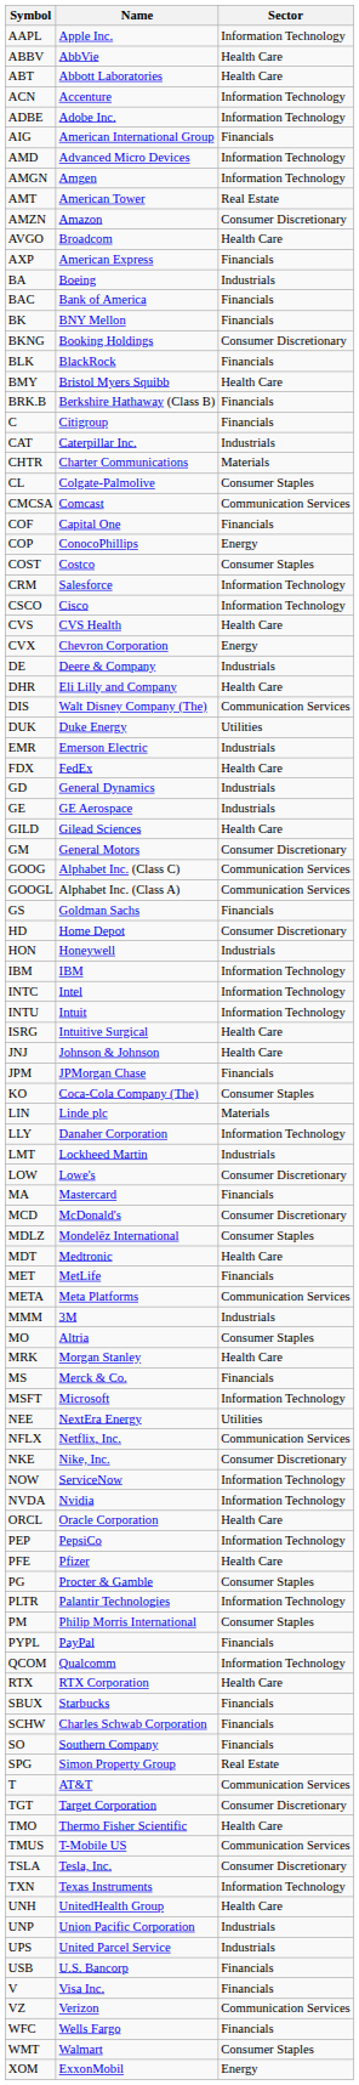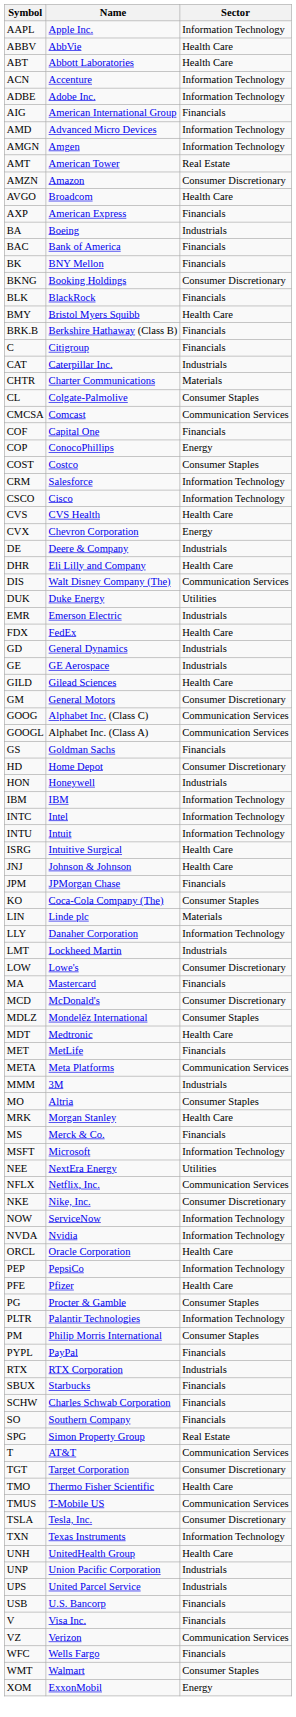- row: QCOM | Qualcomm | Information Technology
RTX | Sector: Health Care -> Industrials
